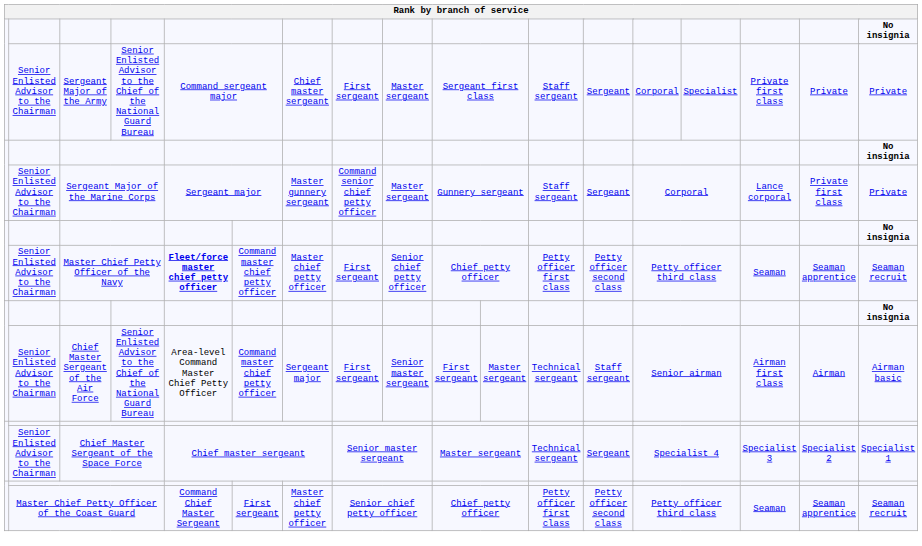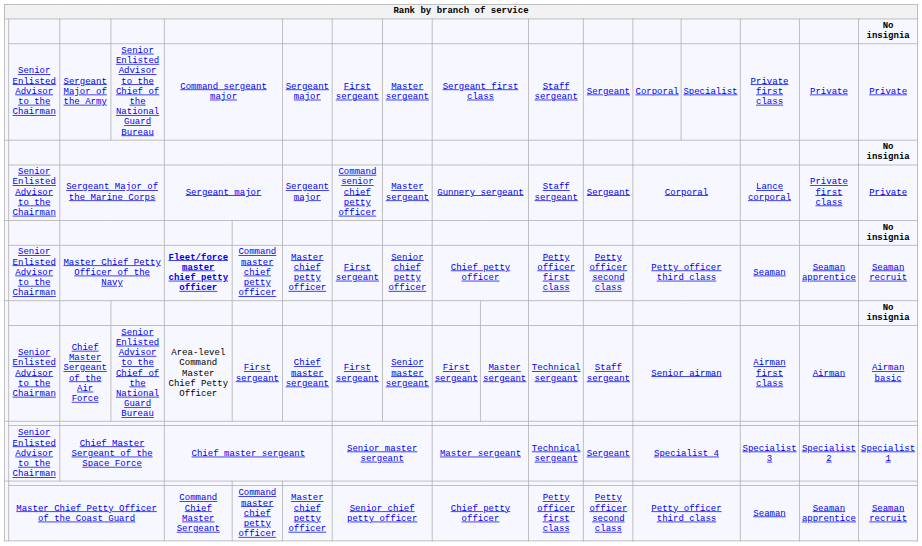Sergeant Major of the Army | column 7: Chief master sergeant -> Sergeant major
Sergeant Major of the Marine Corps | column 7: Master gunnery sergeant -> Sergeant major
Chief Master Sergeant of the Air Force | column 6: Command master chief petty officer -> First sergeant
Chief Master Sergeant of the Air Force | column 7: Sergeant major -> Chief master sergeant
Master Chief Petty Officer of the Coast Guard | column 6: First sergeant -> Command master chief petty officer
